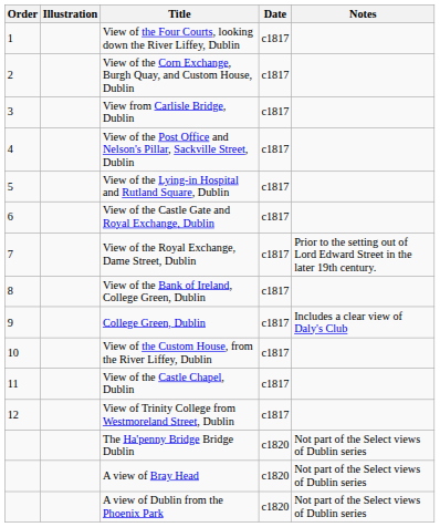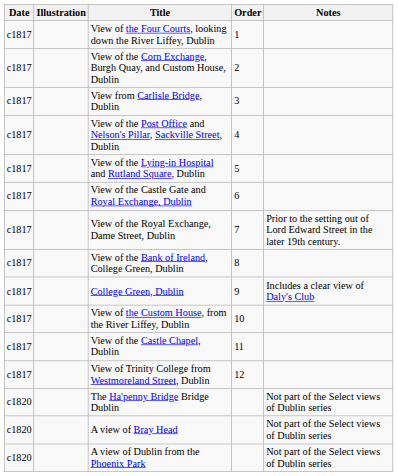columns swapped: Order <-> Date
